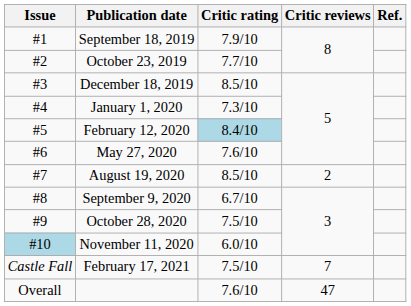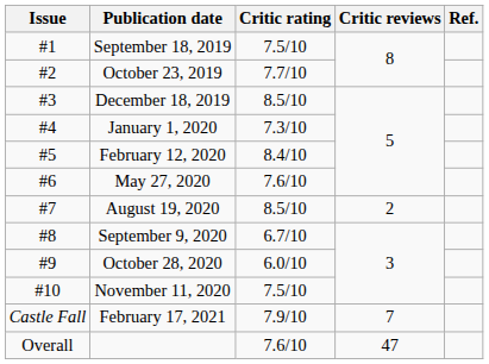September 18, 2019 | Critic rating: 7.9/10 -> 7.5/10
February 12, 2020 | Critic rating: lightblue background -> no background
October 28, 2020 | Critic rating: 7.5/10 -> 6.0/10
November 11, 2020 | Issue: lightblue background -> no background
November 11, 2020 | Critic rating: 6.0/10 -> 7.5/10
February 17, 2021 | Critic rating: 7.5/10 -> 7.9/10
